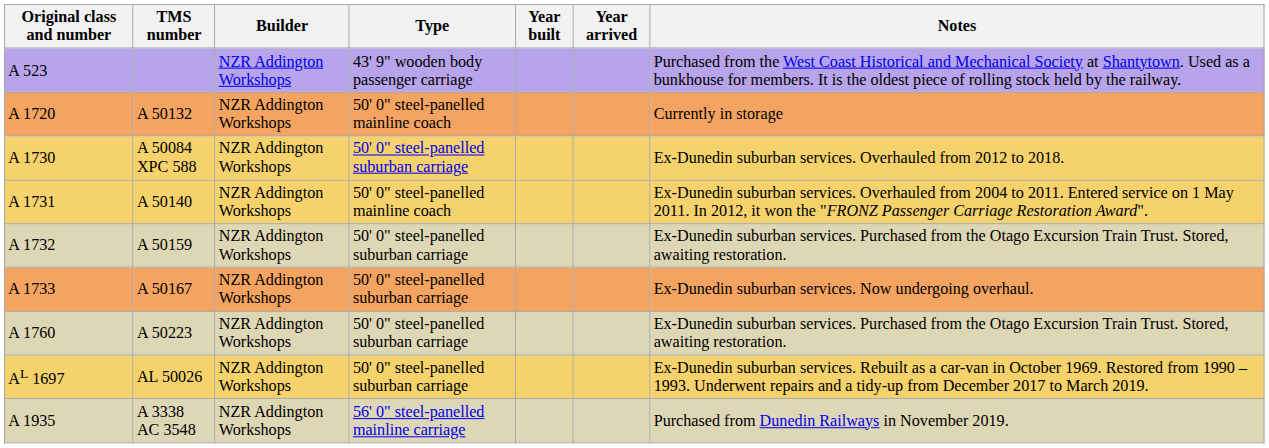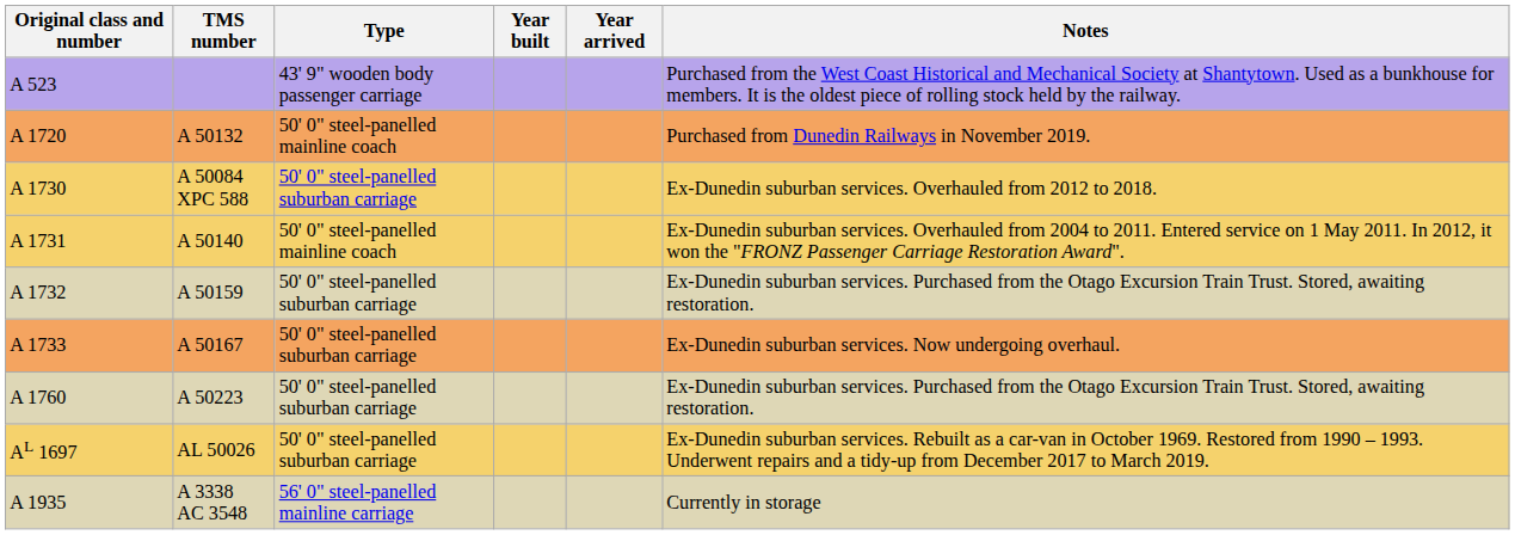- column: Builder | NZR Addington Workshops | NZR Addington Workshops | NZR Addington Workshops | NZR Addington Workshops | NZR Addington Workshops | NZR Addington Workshops | NZR Addington Workshops | NZR Addington Workshops | NZR Addington Workshops
A 1720 | Notes: Currently in storage -> Purchased from Dunedin Railways in November 2019.
A 1935 | Notes: Purchased from Dunedin Railways in November 2019. -> Currently in storage
